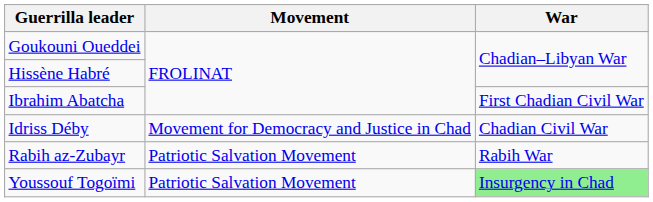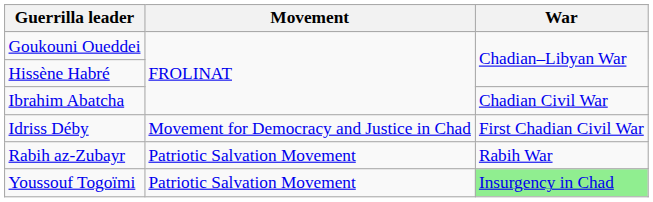Ibrahim Abatcha | War: First Chadian Civil War -> Chadian Civil War
Idriss Déby | War: Chadian Civil War -> First Chadian Civil War
